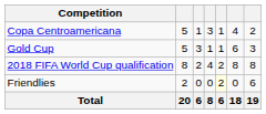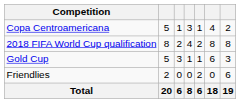rows swapped: 2018 FIFA World Cup qualification <-> Gold Cup
Friendlies | column 5: lightyellow background -> no background
